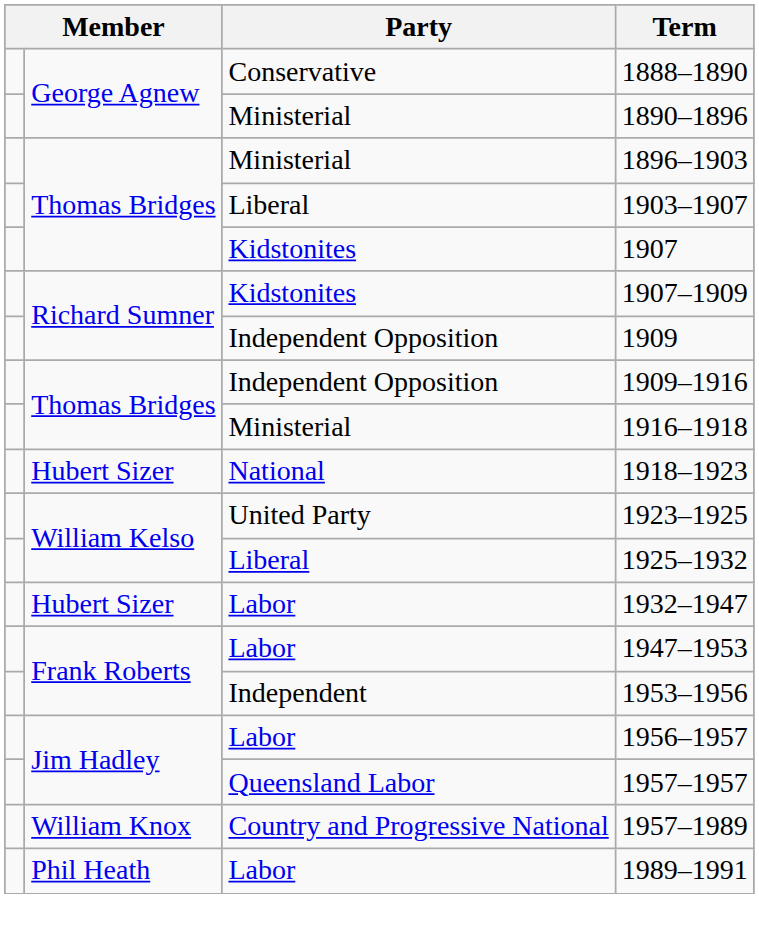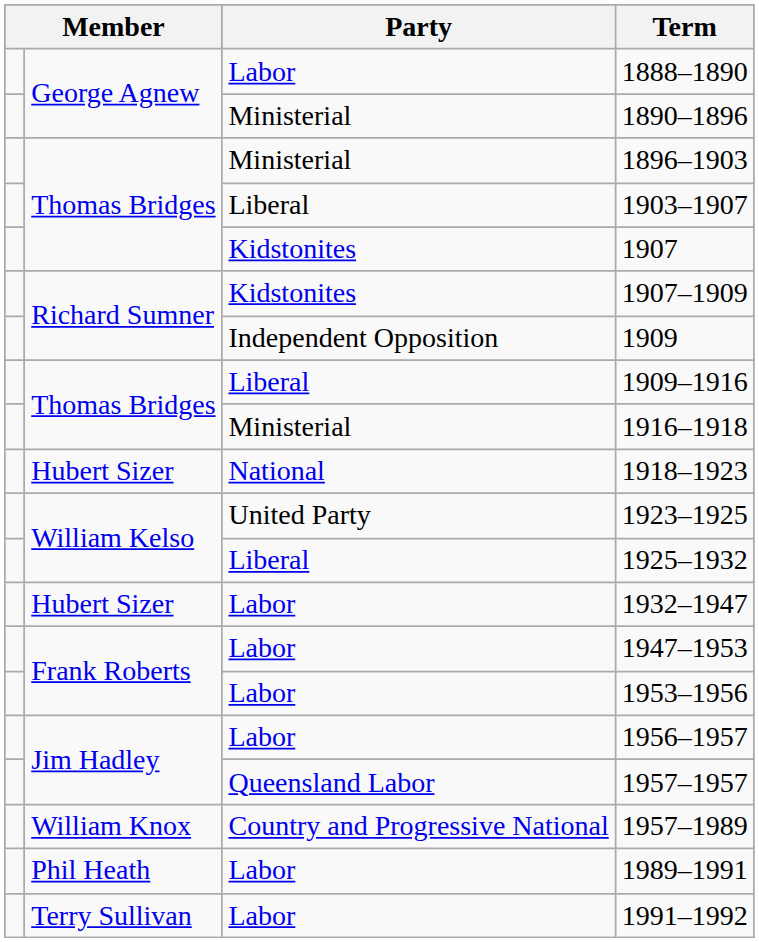1888–1890 | Party: Conservative -> Labor
1909–1916 | Party: Independent Opposition -> Liberal
1953–1956 | Party: Independent -> Labor
+ row: Terry Sullivan | Labor | 1991–1992
